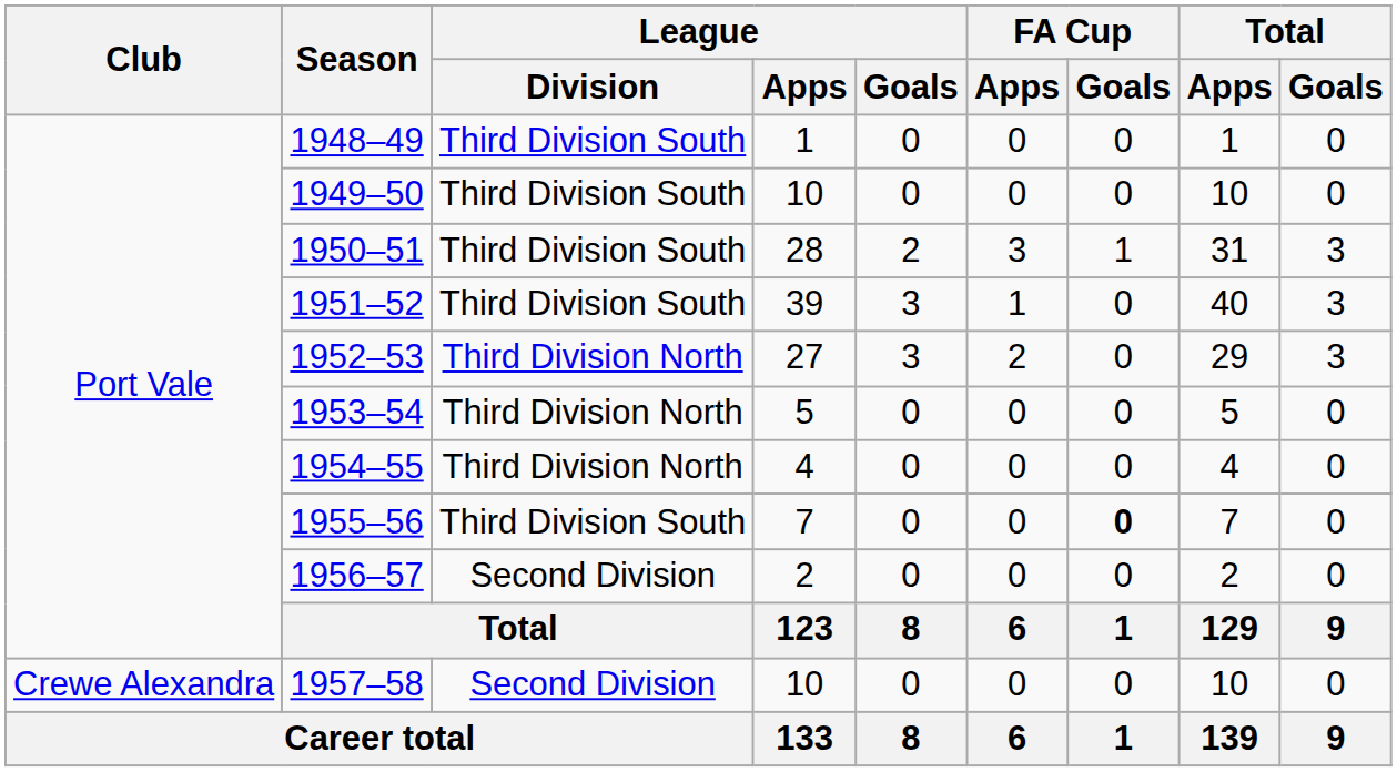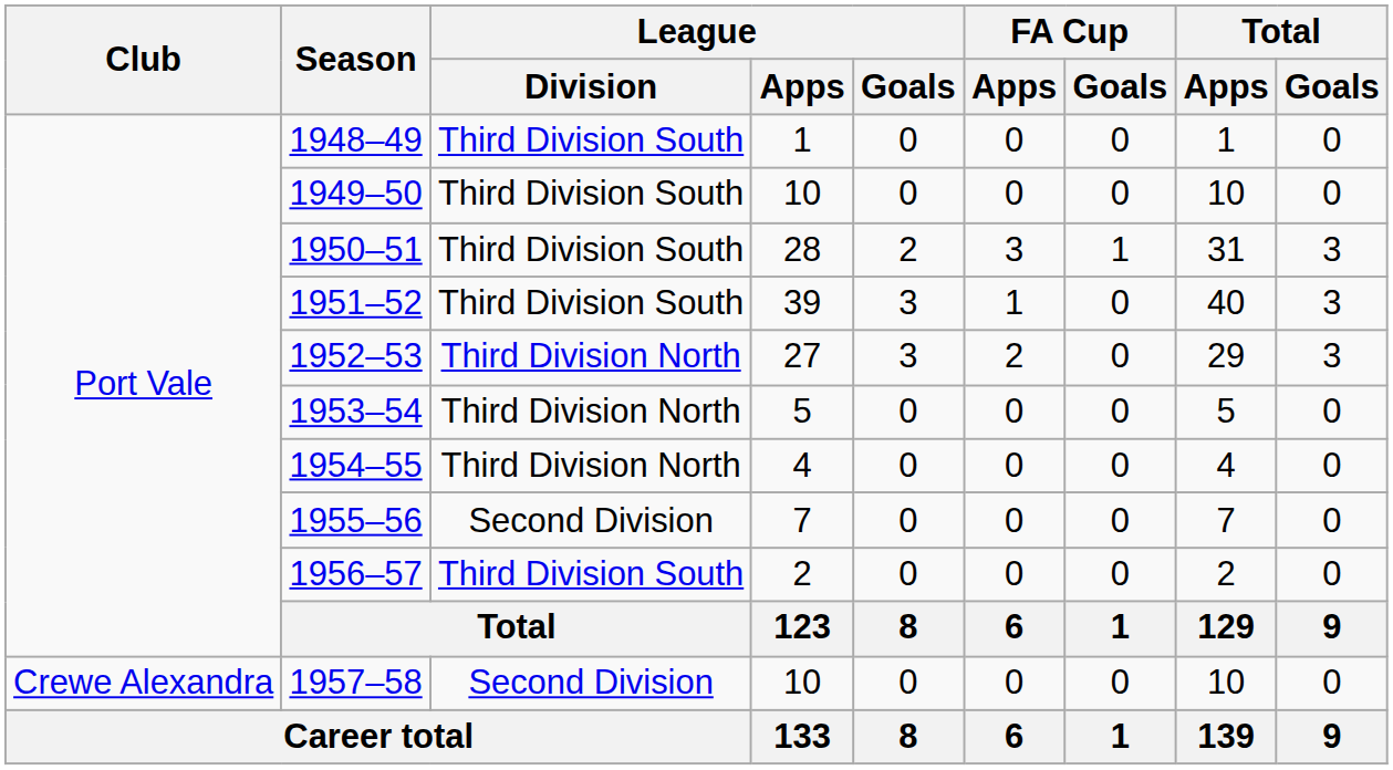1955–56 | League / Division: Third Division South -> Second Division
1955–56 | FA Cup / Goals: bold -> normal
1956–57 | League / Division: Second Division -> Third Division South
